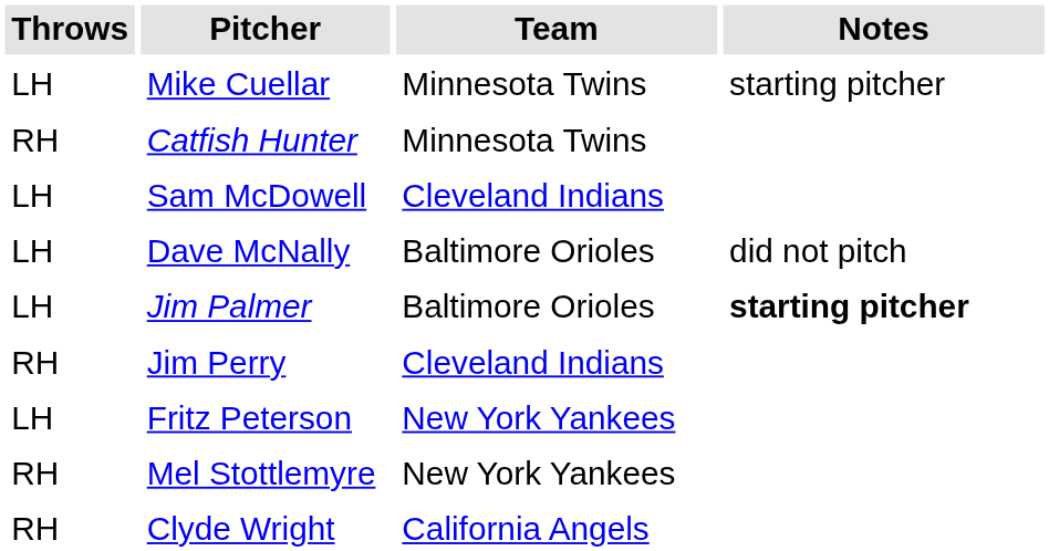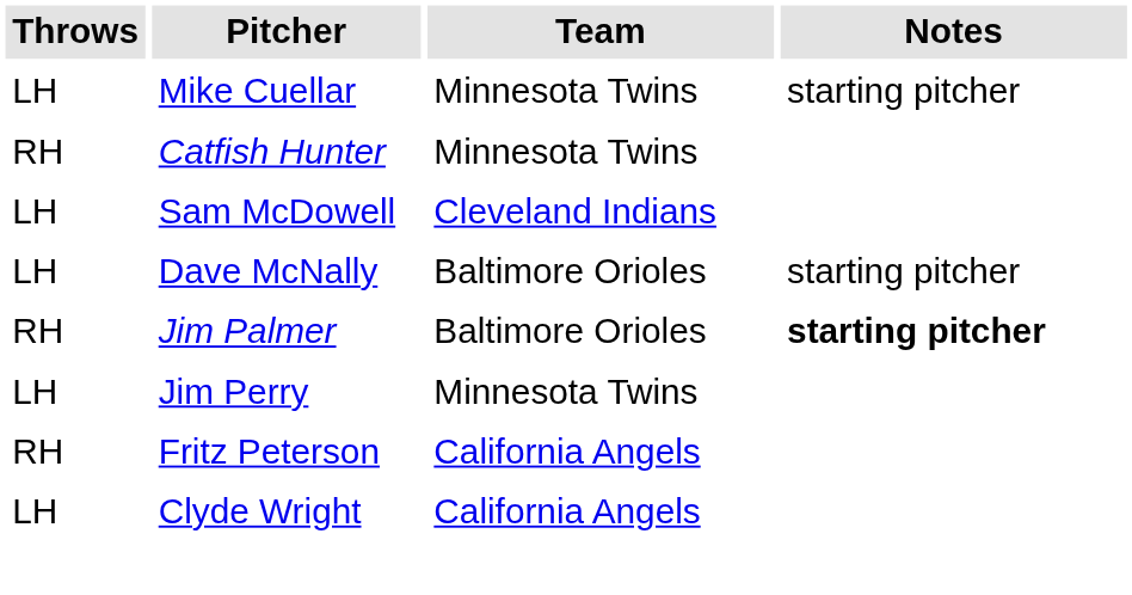Dave McNally | Notes: did not pitch -> starting pitcher
Jim Palmer | Throws: LH -> RH
Jim Perry | Throws: RH -> LH
Jim Perry | Team: Cleveland Indians -> Minnesota Twins
Fritz Peterson | Throws: LH -> RH
Fritz Peterson | Team: New York Yankees -> California Angels
- row: RH | Mel Stottlemyre | New York Yankees
Clyde Wright | Throws: RH -> LH
